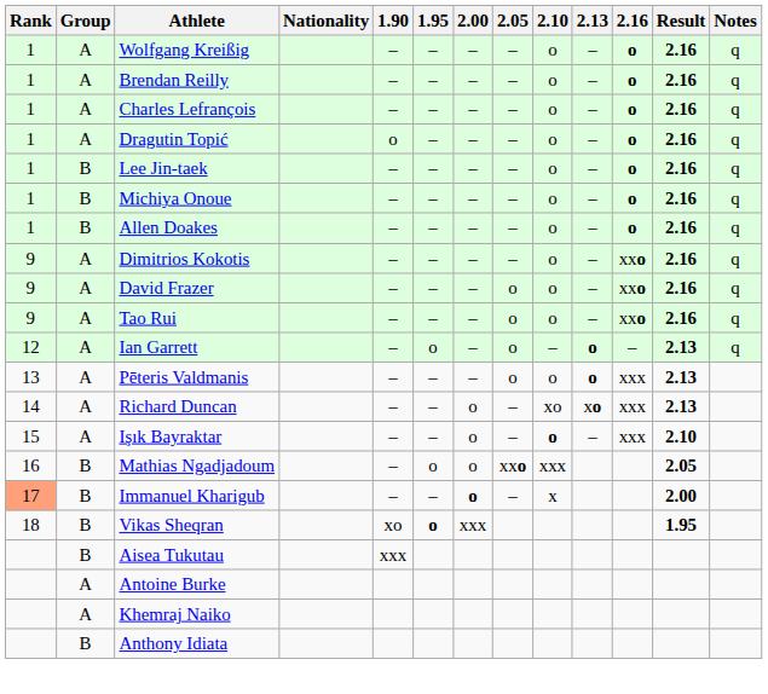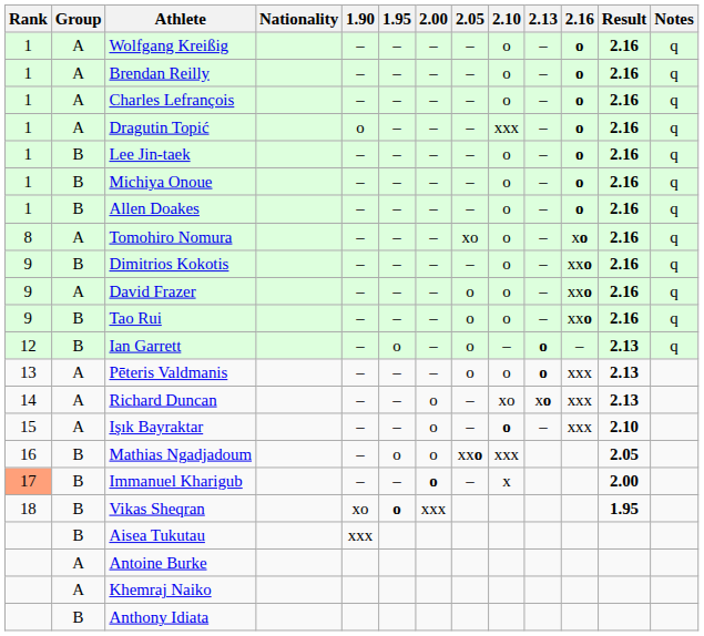Dragutin Topić | 2.10: o -> xxx
+ row: 8 | A | Tomohiro Nomura | – | – | – | xo | o | – | xo | 2.16 | q
Dimitrios Kokotis | Group: A -> B
Tao Rui | Group: A -> B
Ian Garrett | Group: A -> B
